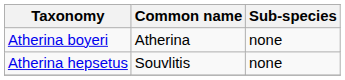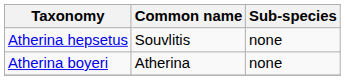rows swapped: Atherina boyeri <-> Atherina hepsetus
